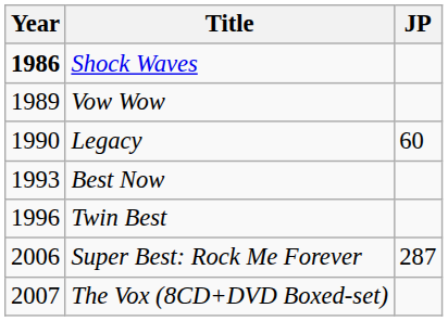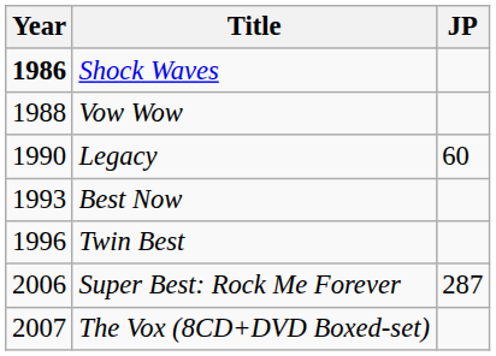Vow Wow | Year: 1989 -> 1988
